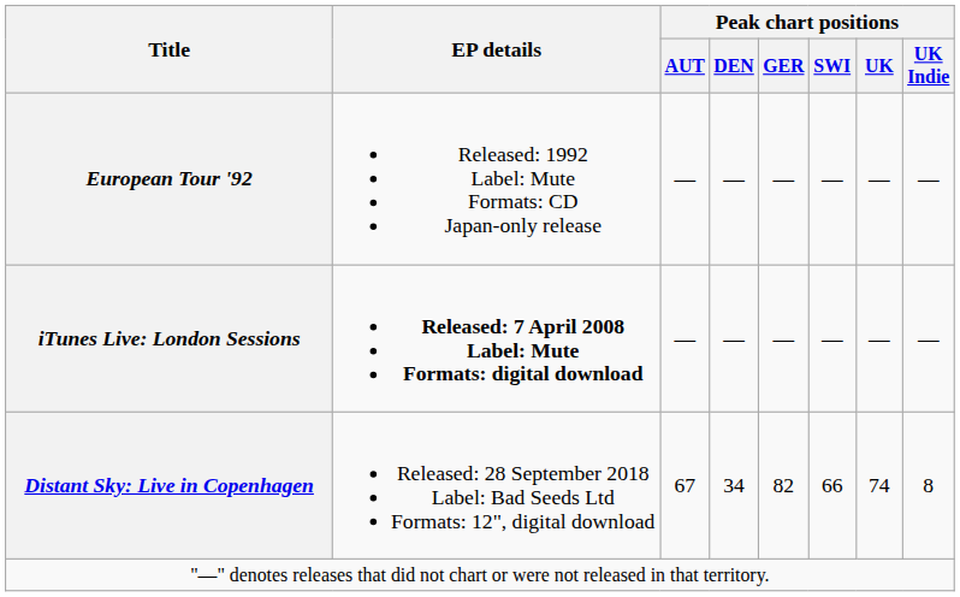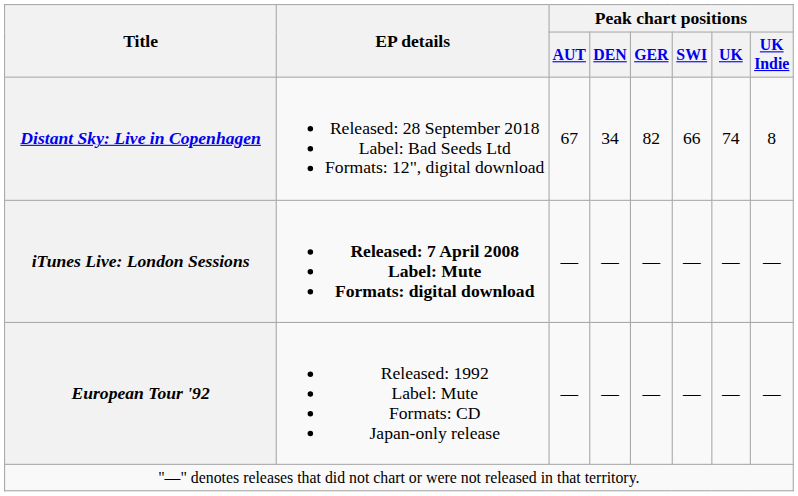rows swapped: European Tour '92 <-> Distant Sky: Live in Copenhagen
